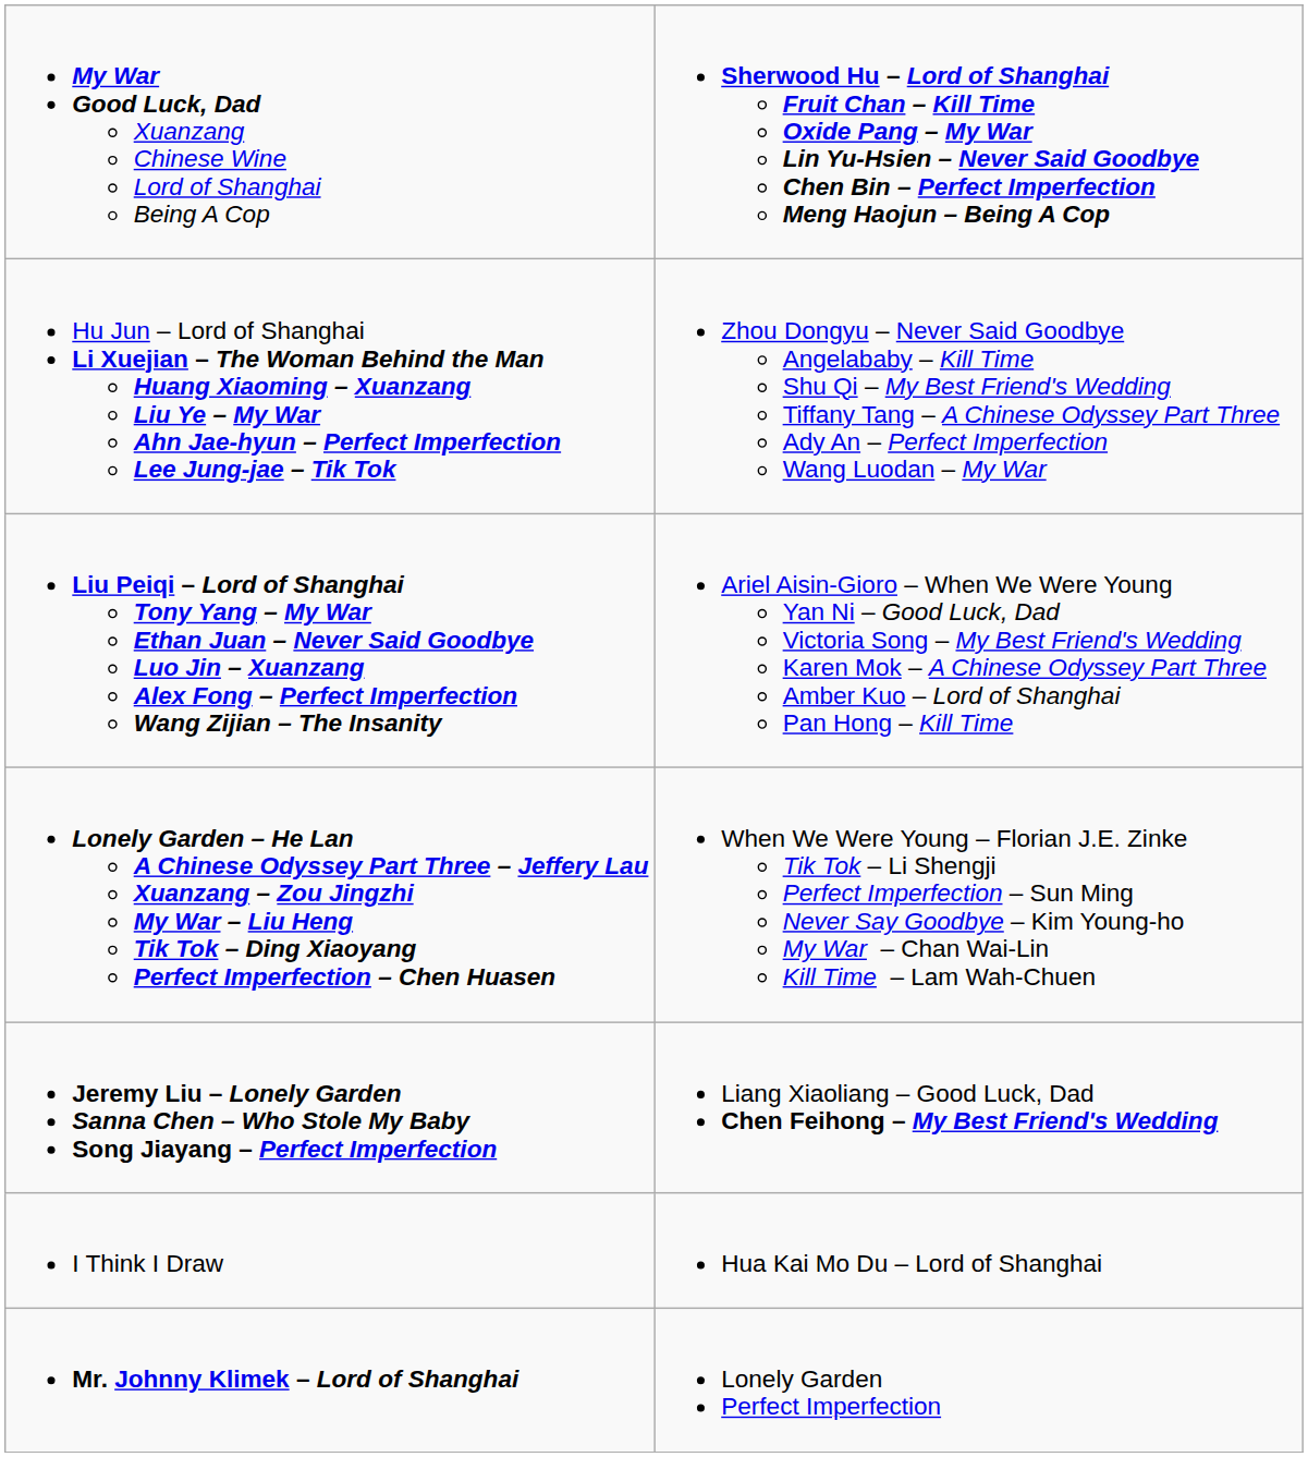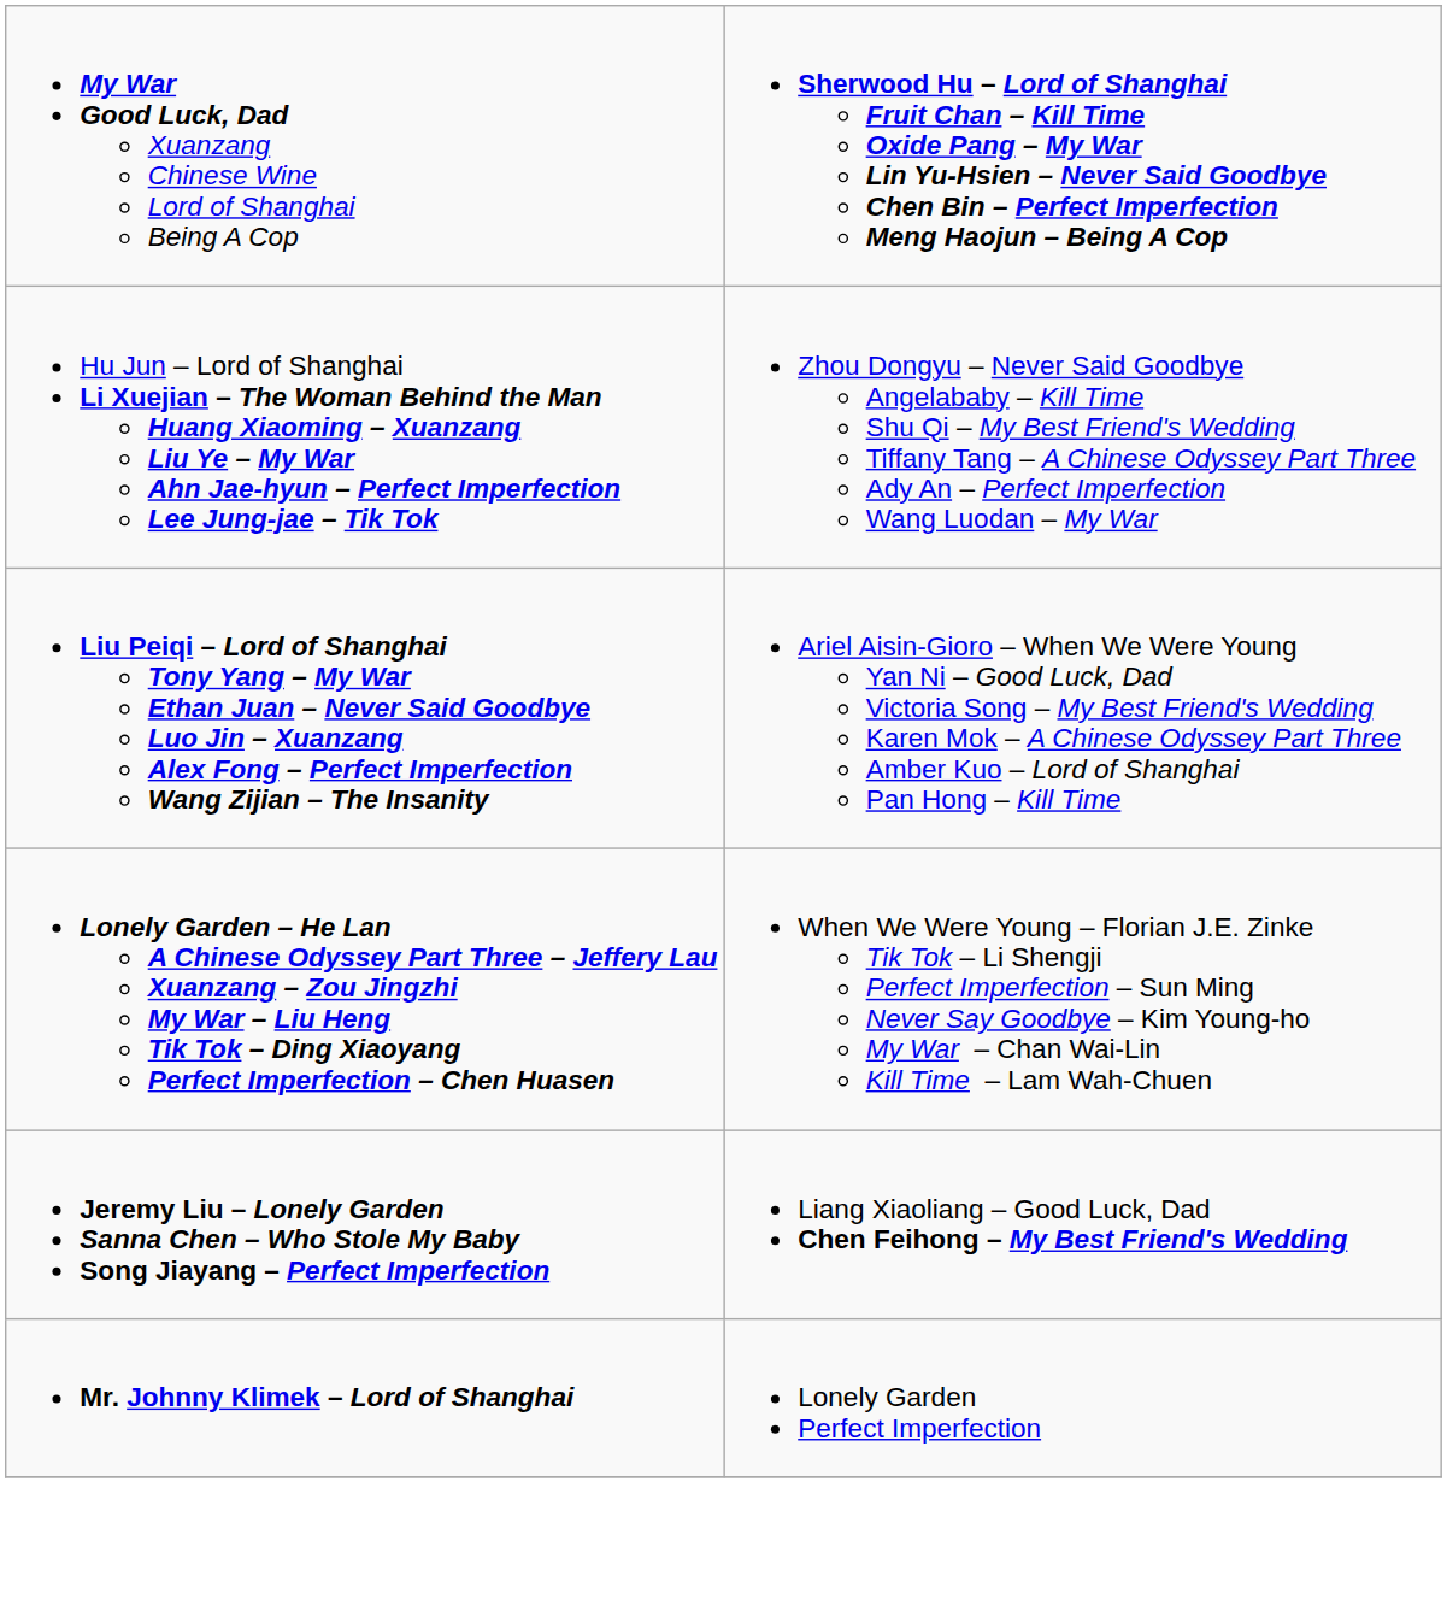- row: I Think I Draw | Hua Kai Mo Du – Lord of Shanghai
